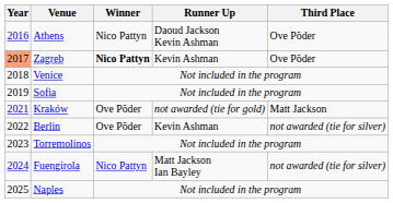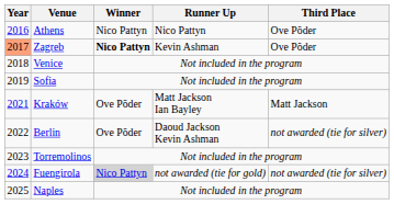Athens | Runner Up: Daoud Jackson Kevin Ashman -> Nico Pattyn
Kraków | Runner Up: not awarded (tie for gold) -> Matt Jackson Ian Bayley
Berlin | Runner Up: Kevin Ashman -> Daoud Jackson Kevin Ashman
Fuengirola | Winner: no background -> lightgrey background
Fuengirola | Runner Up: Matt Jackson Ian Bayley -> not awarded (tie for gold)
